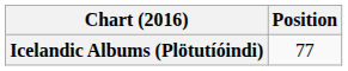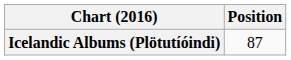Icelandic Albums (Plötutíóindi) | Position: 77 -> 87
